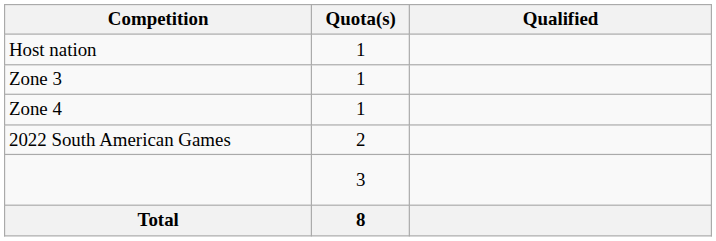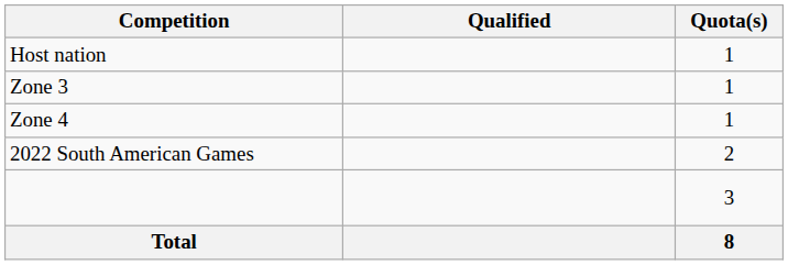columns swapped: Quota(s) <-> Qualified
